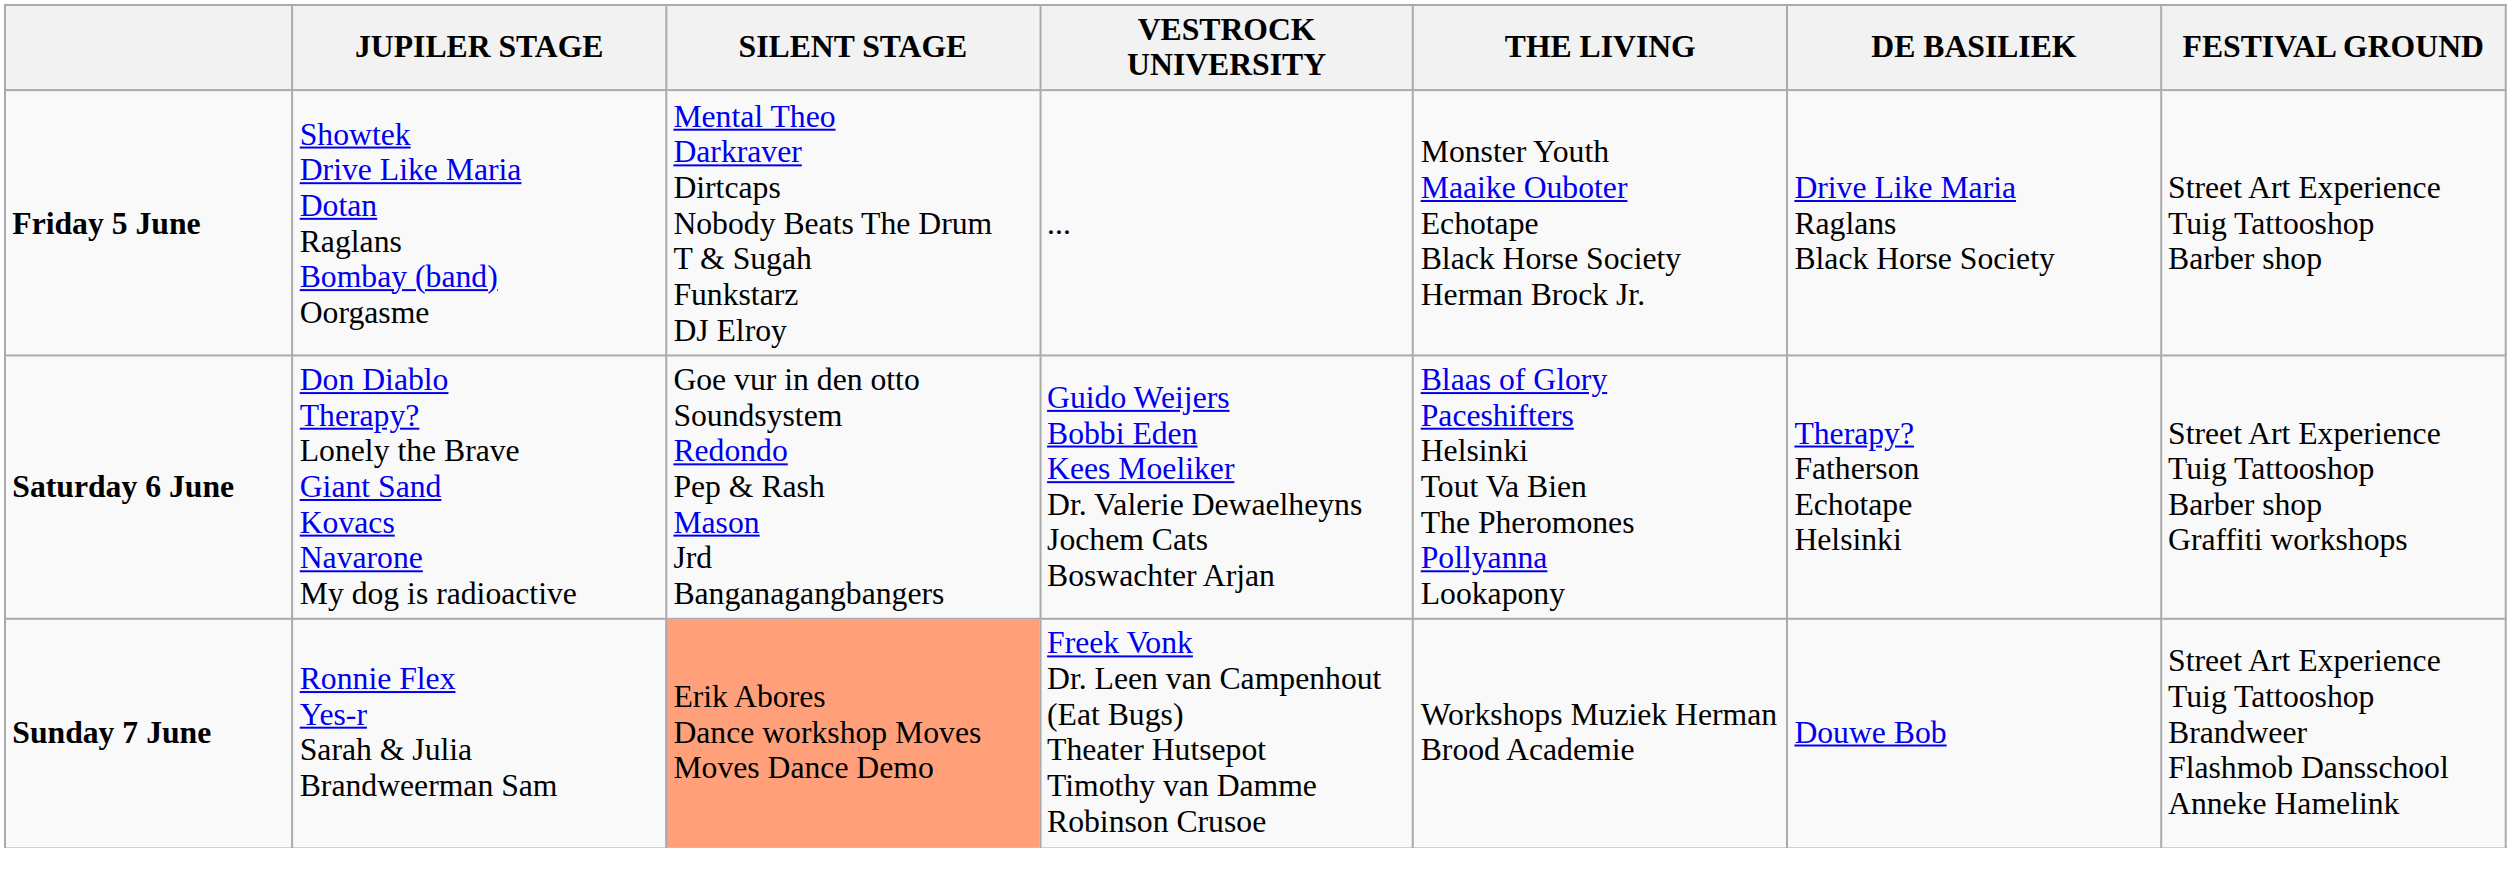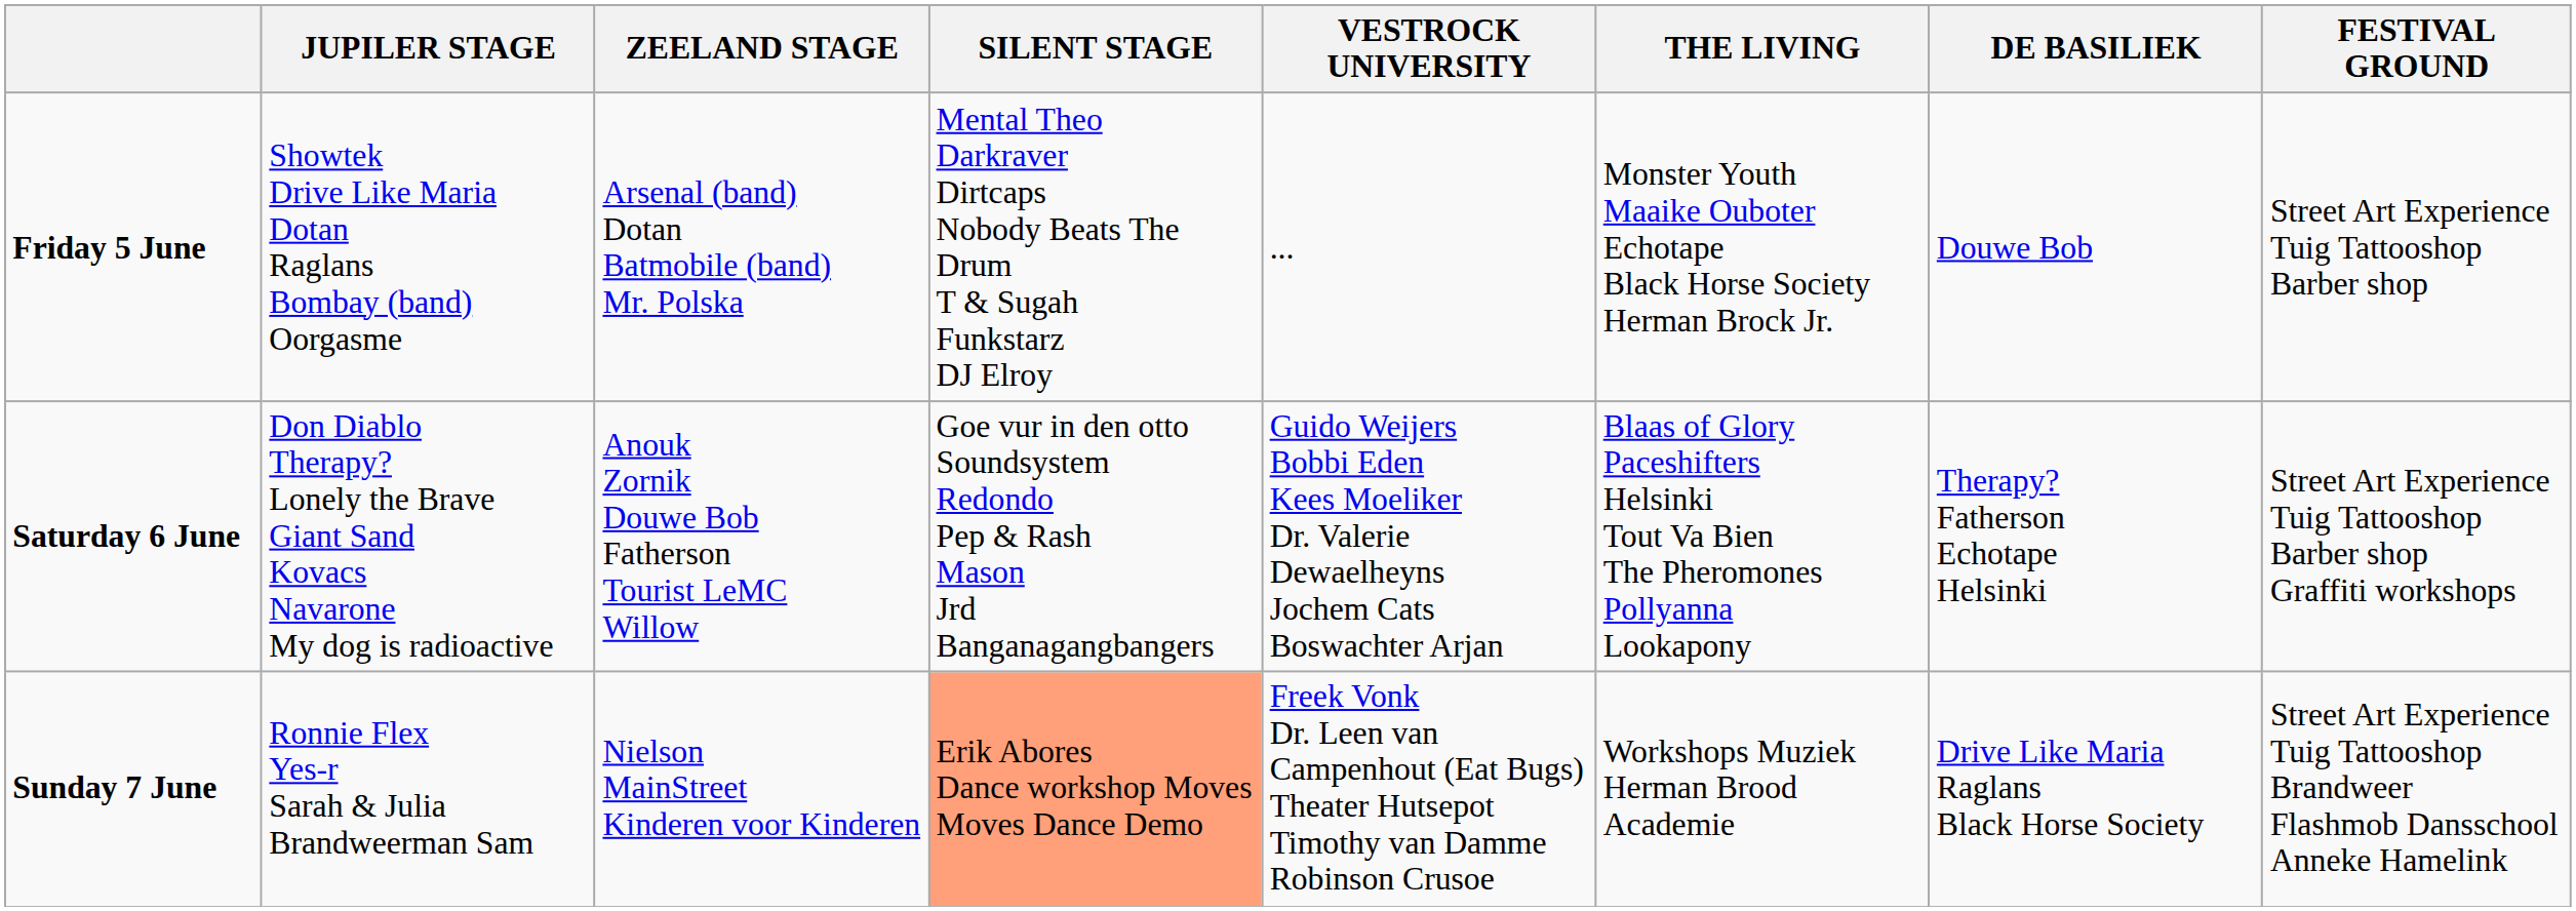+ column: ZEELAND STAGE | Arsenal (band) Dotan Batmobile (band) Mr. Polska | Anouk Zornik Douwe Bob Fatherson Tourist LeMC Willow | Nielson MainStreet Kinderen voor Kinderen
Friday 5 June | DE BASILIEK: Drive Like Maria Raglans Black Horse Society -> Douwe Bob
Sunday 7 June | DE BASILIEK: Douwe Bob -> Drive Like Maria Raglans Black Horse Society
